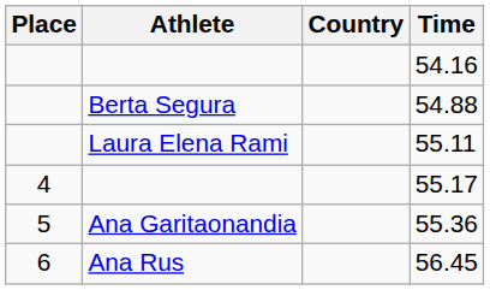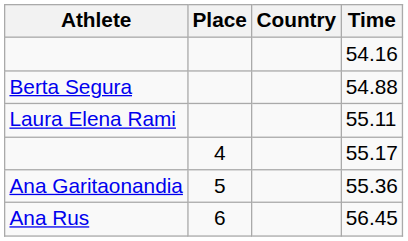columns swapped: Place <-> Athlete
